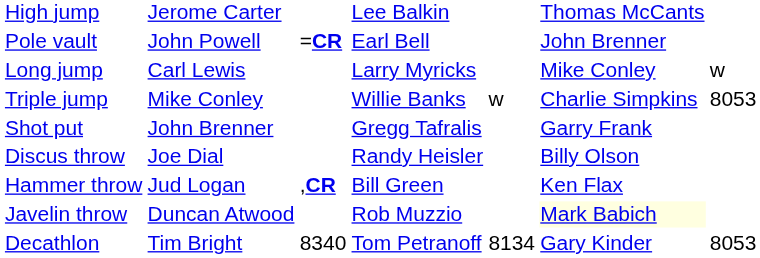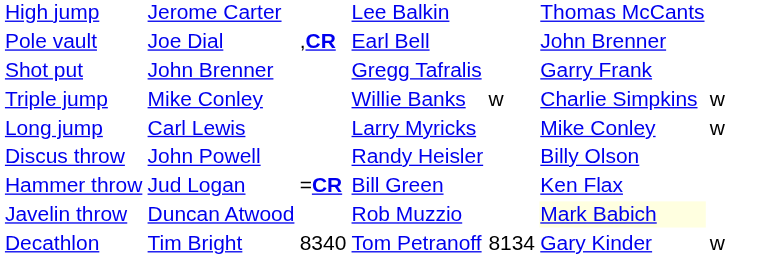Pole vault | column 2: John Powell -> Joe Dial
Pole vault | column 3: =CR -> ,CR
rows swapped: Long jump <-> Shot put
Triple jump | column 7: 8053 -> w
Discus throw | column 2: Joe Dial -> John Powell
Hammer throw | column 3: ,CR -> =CR
Decathlon | column 7: 8053 -> w
